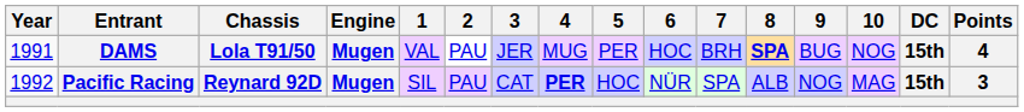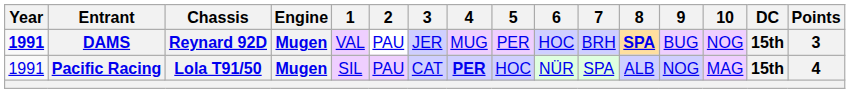DAMS | Year: normal -> bold
DAMS | Chassis: Lola T91/50 -> Reynard 92D
DAMS | Points: 4 -> 3
Pacific Racing | Year: 1992 -> 1991
Pacific Racing | Chassis: Reynard 92D -> Lola T91/50
Pacific Racing | Points: 3 -> 4
